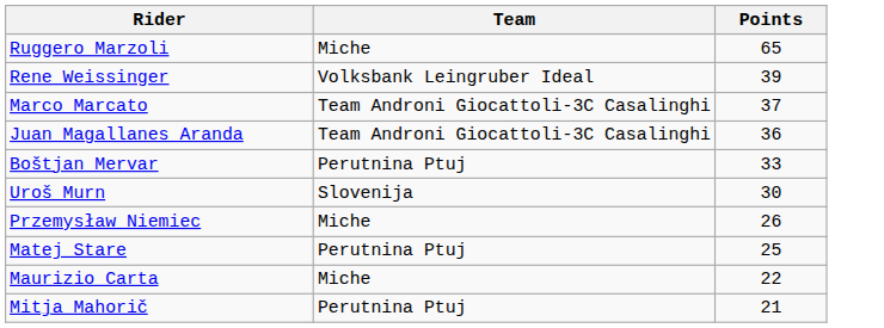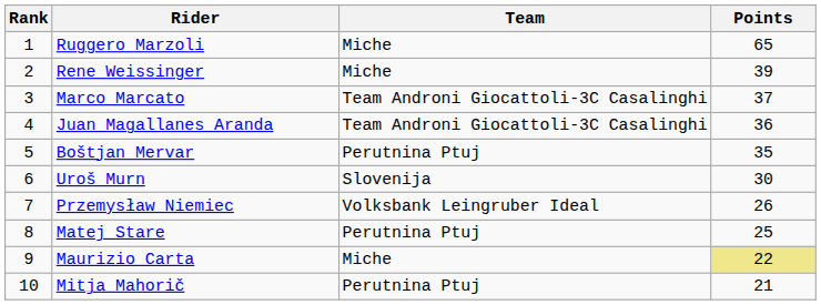+ column: Rank | 1 | 2 | 3 | 4 | 5 | 6 | 7 | 8 | 9 | 10
Rene Weissinger | Team: Volksbank Leingruber Ideal -> Miche
Boštjan Mervar | Points: 33 -> 35
Przemysław Niemiec | Team: Miche -> Volksbank Leingruber Ideal
Maurizio Carta | Points: no background -> khaki background
